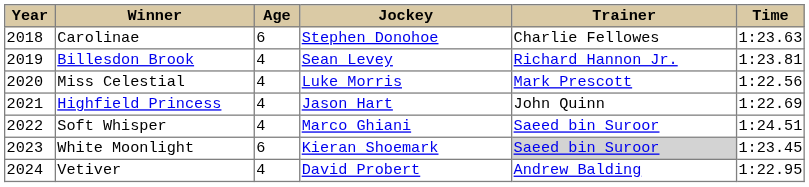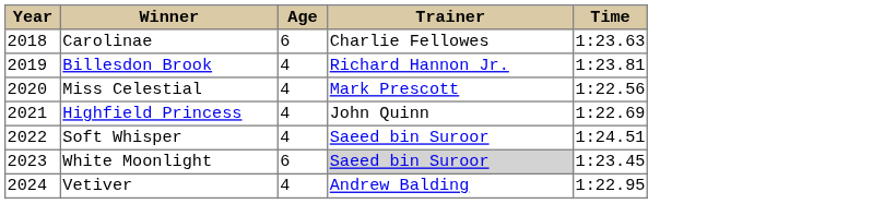- column: Jockey | Stephen Donohoe | Sean Levey | Luke Morris | Jason Hart | Marco Ghiani | Kieran Shoemark | David Probert
